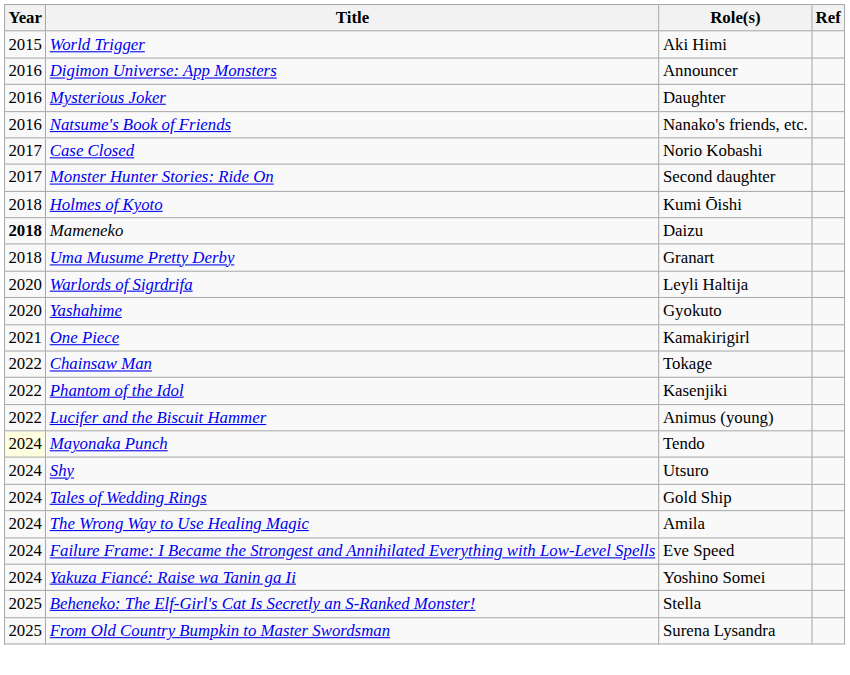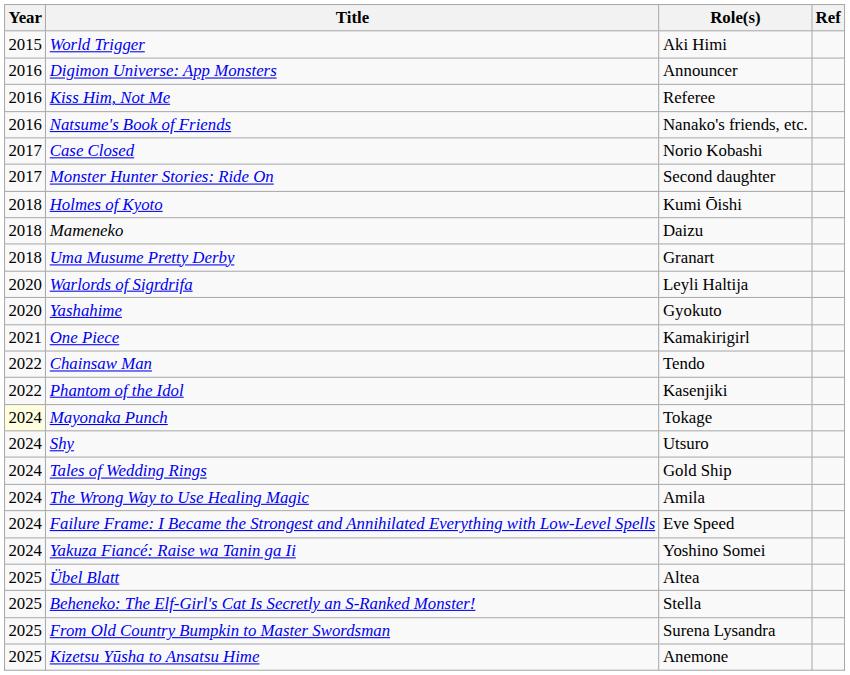+ row: 2016 | Kiss Him, Not Me | Referee
- row: 2016 | Mysterious Joker | Daughter
Mameneko | Year: bold -> normal
Chainsaw Man | Role(s): Tokage -> Tendo
- row: 2022 | Lucifer and the Biscuit Hammer | Animus (young)
Mayonaka Punch | Role(s): Tendo -> Tokage
+ row: 2025 | Übel Blatt | Altea
+ row: 2025 | Kizetsu Yūsha to Ansatsu Hime | Anemone
